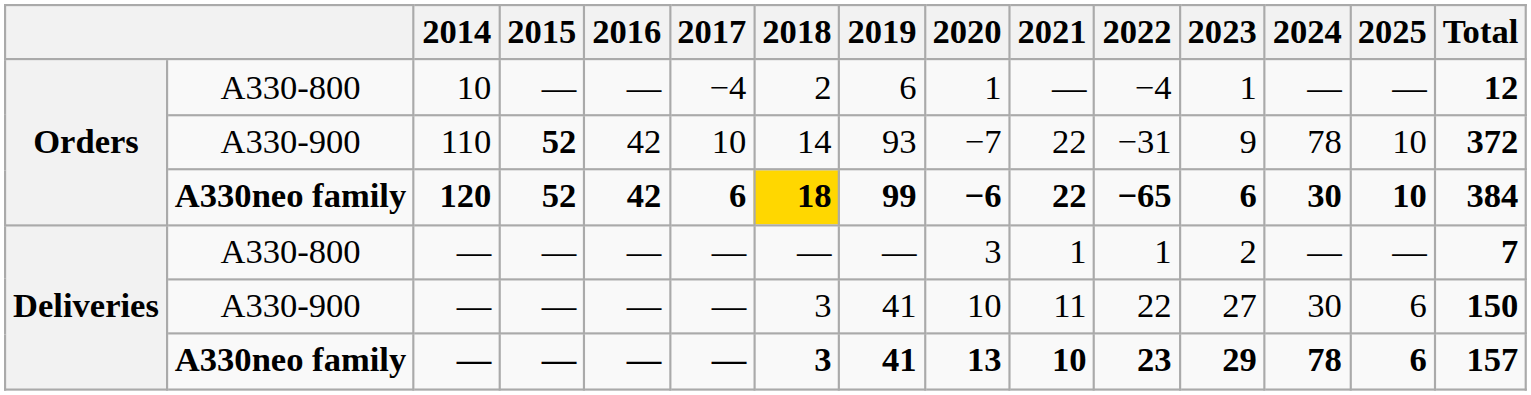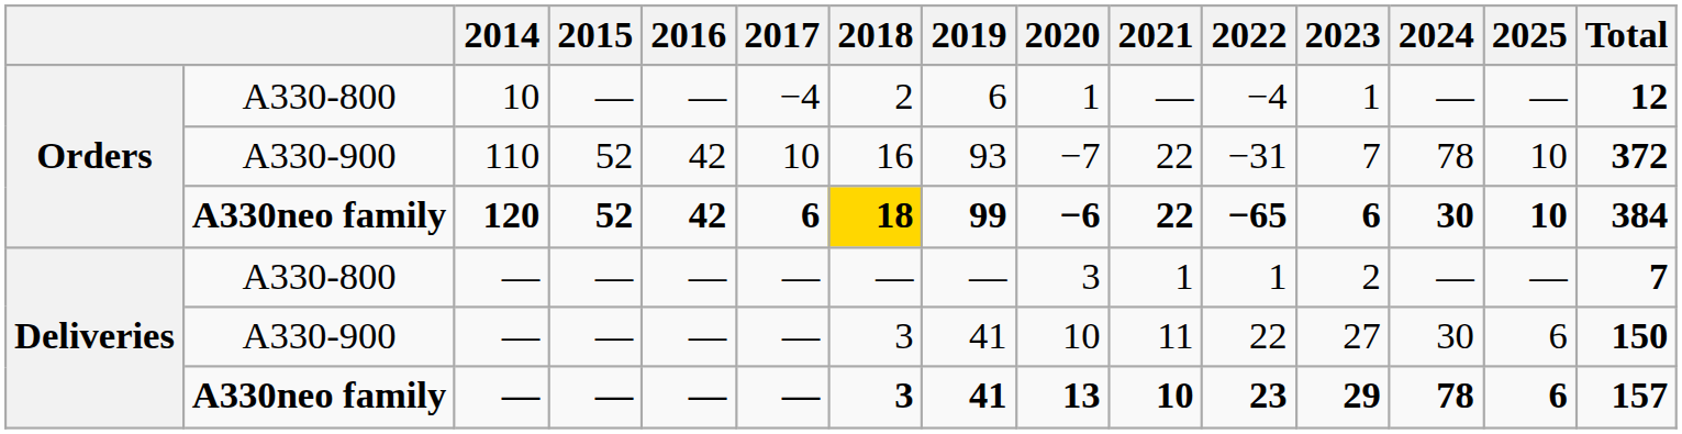110 | 2015: bold -> normal
110 | 2018: 14 -> 16
110 | 2023: 9 -> 7
